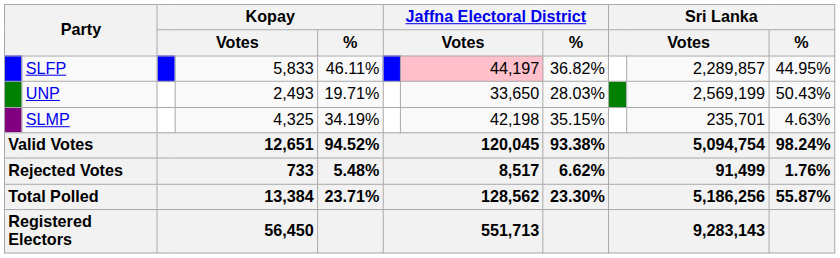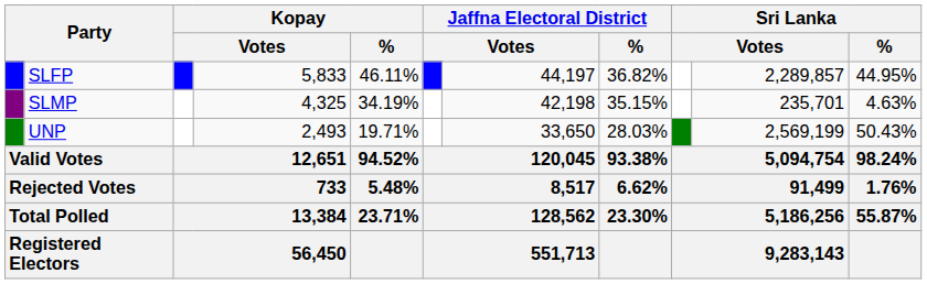SLFP | column 7: pink background -> no background
rows swapped: SLMP <-> UNP
